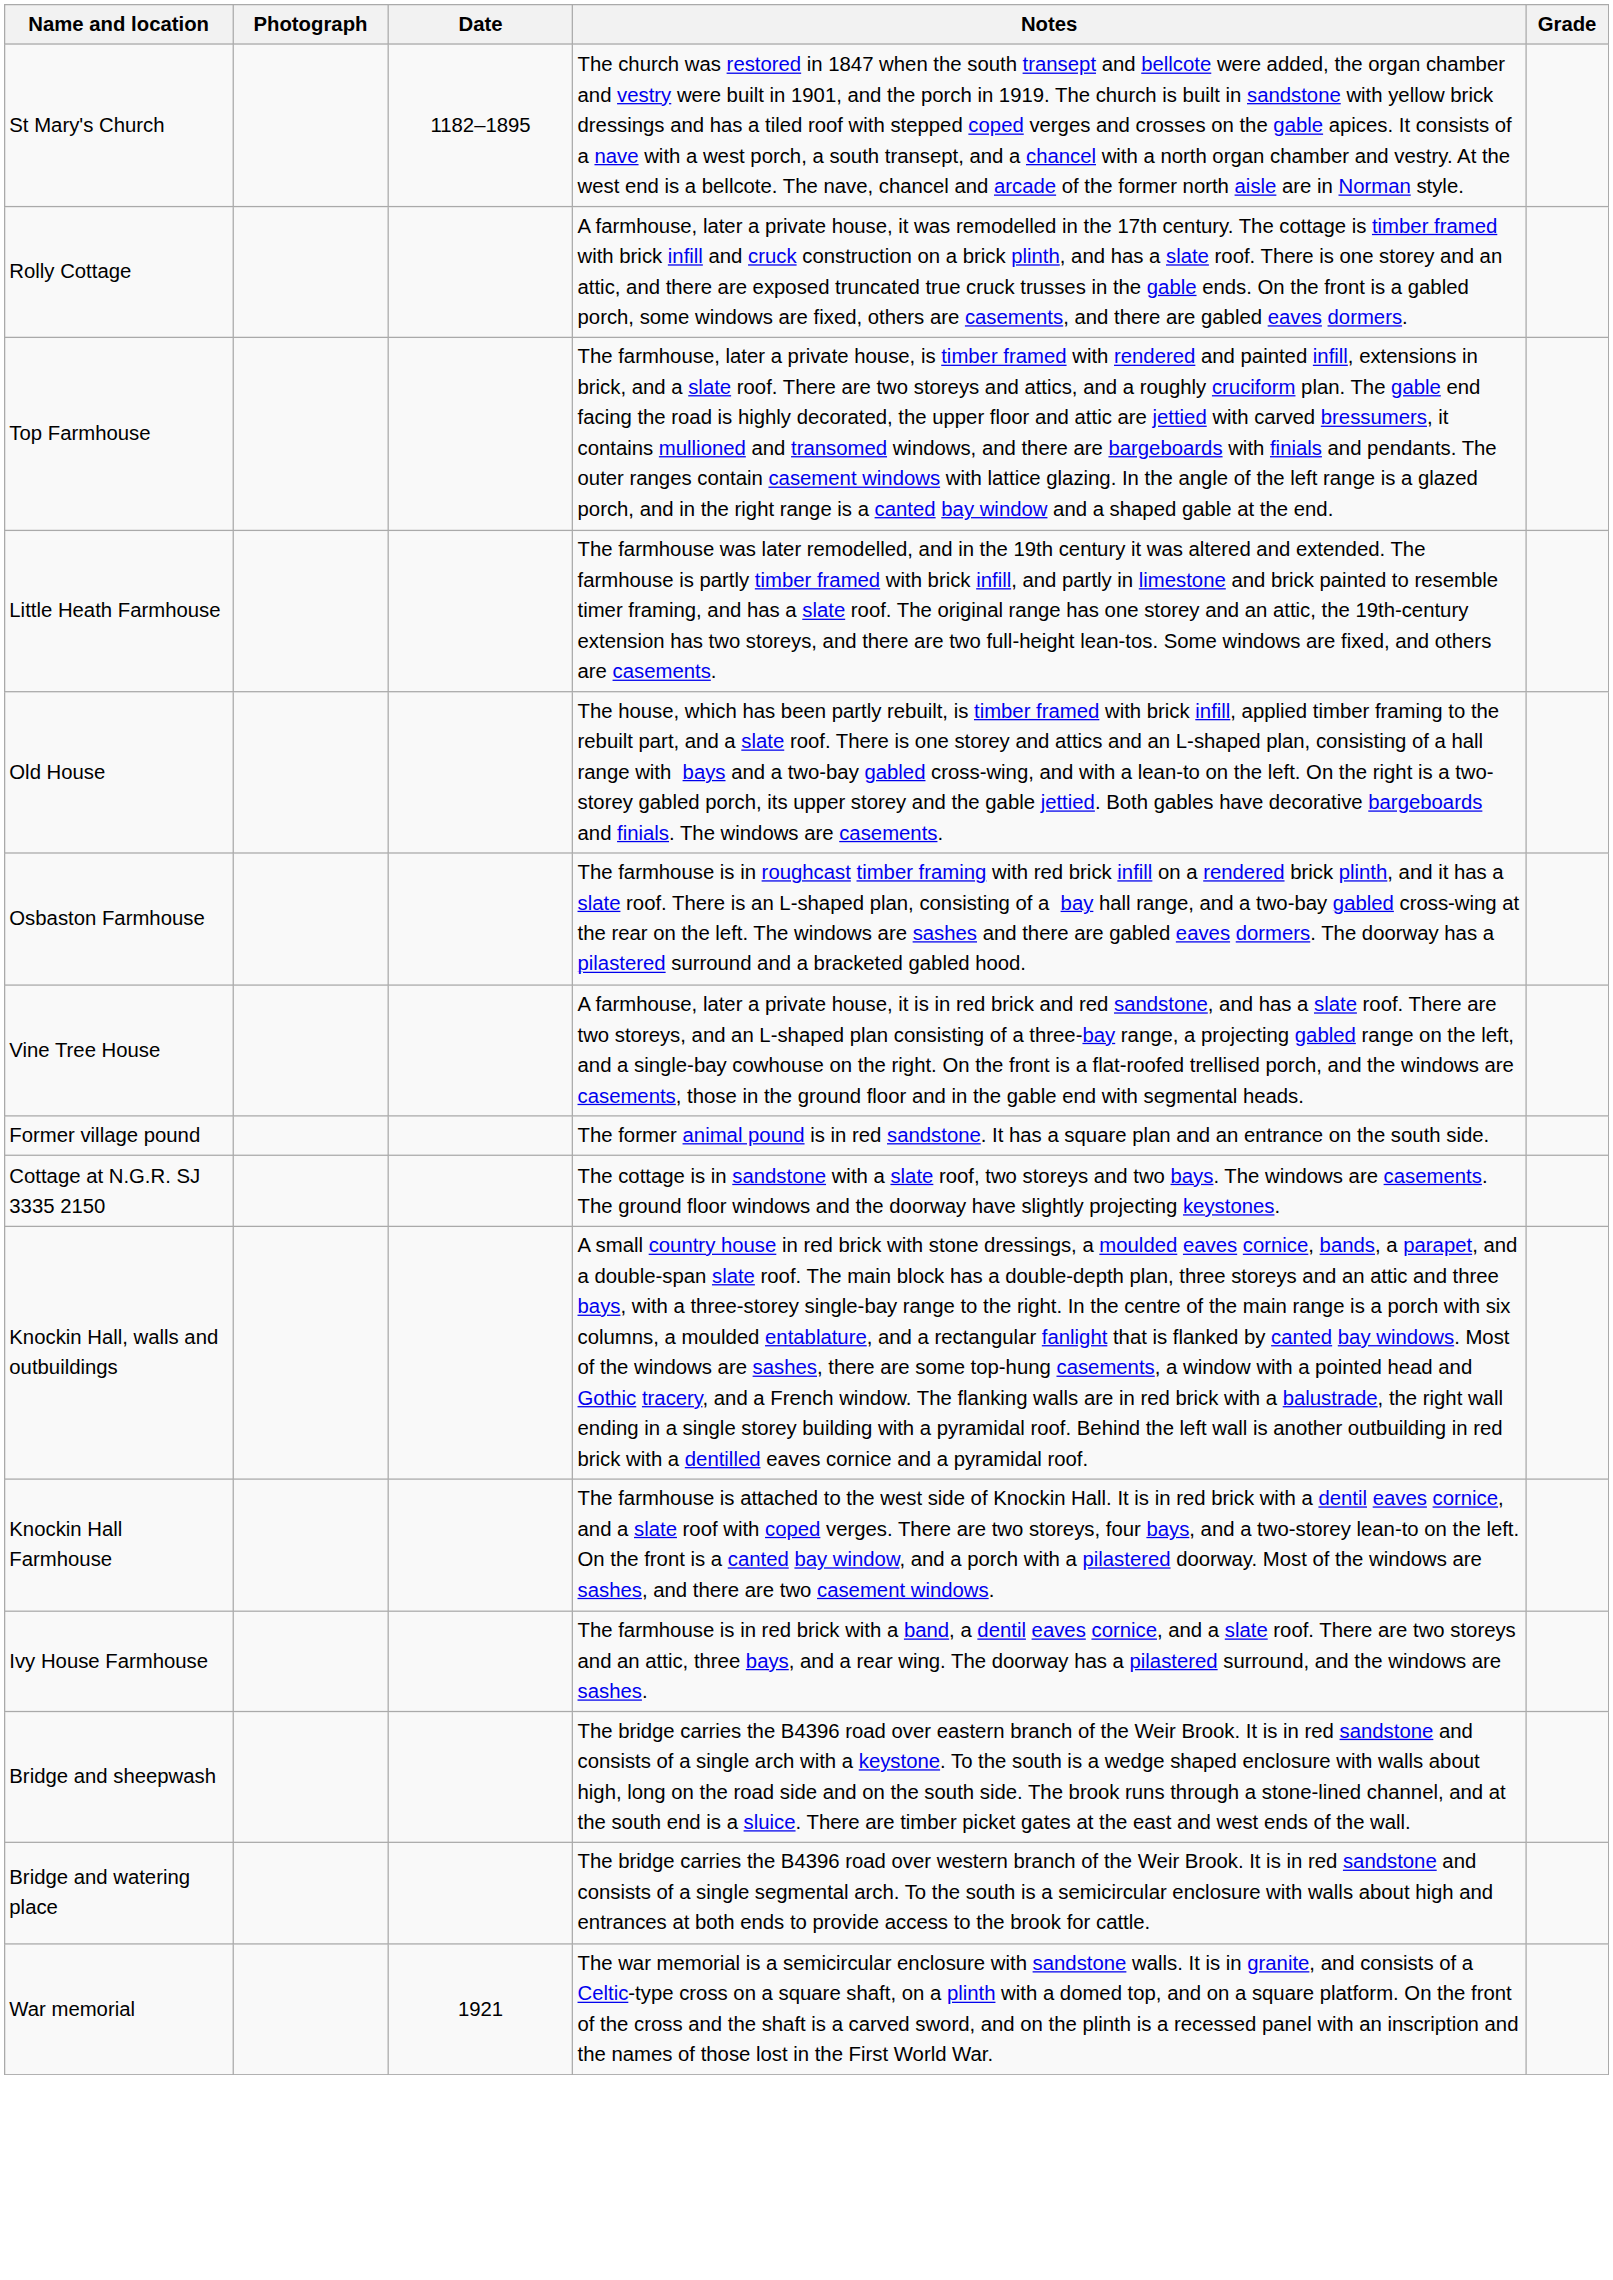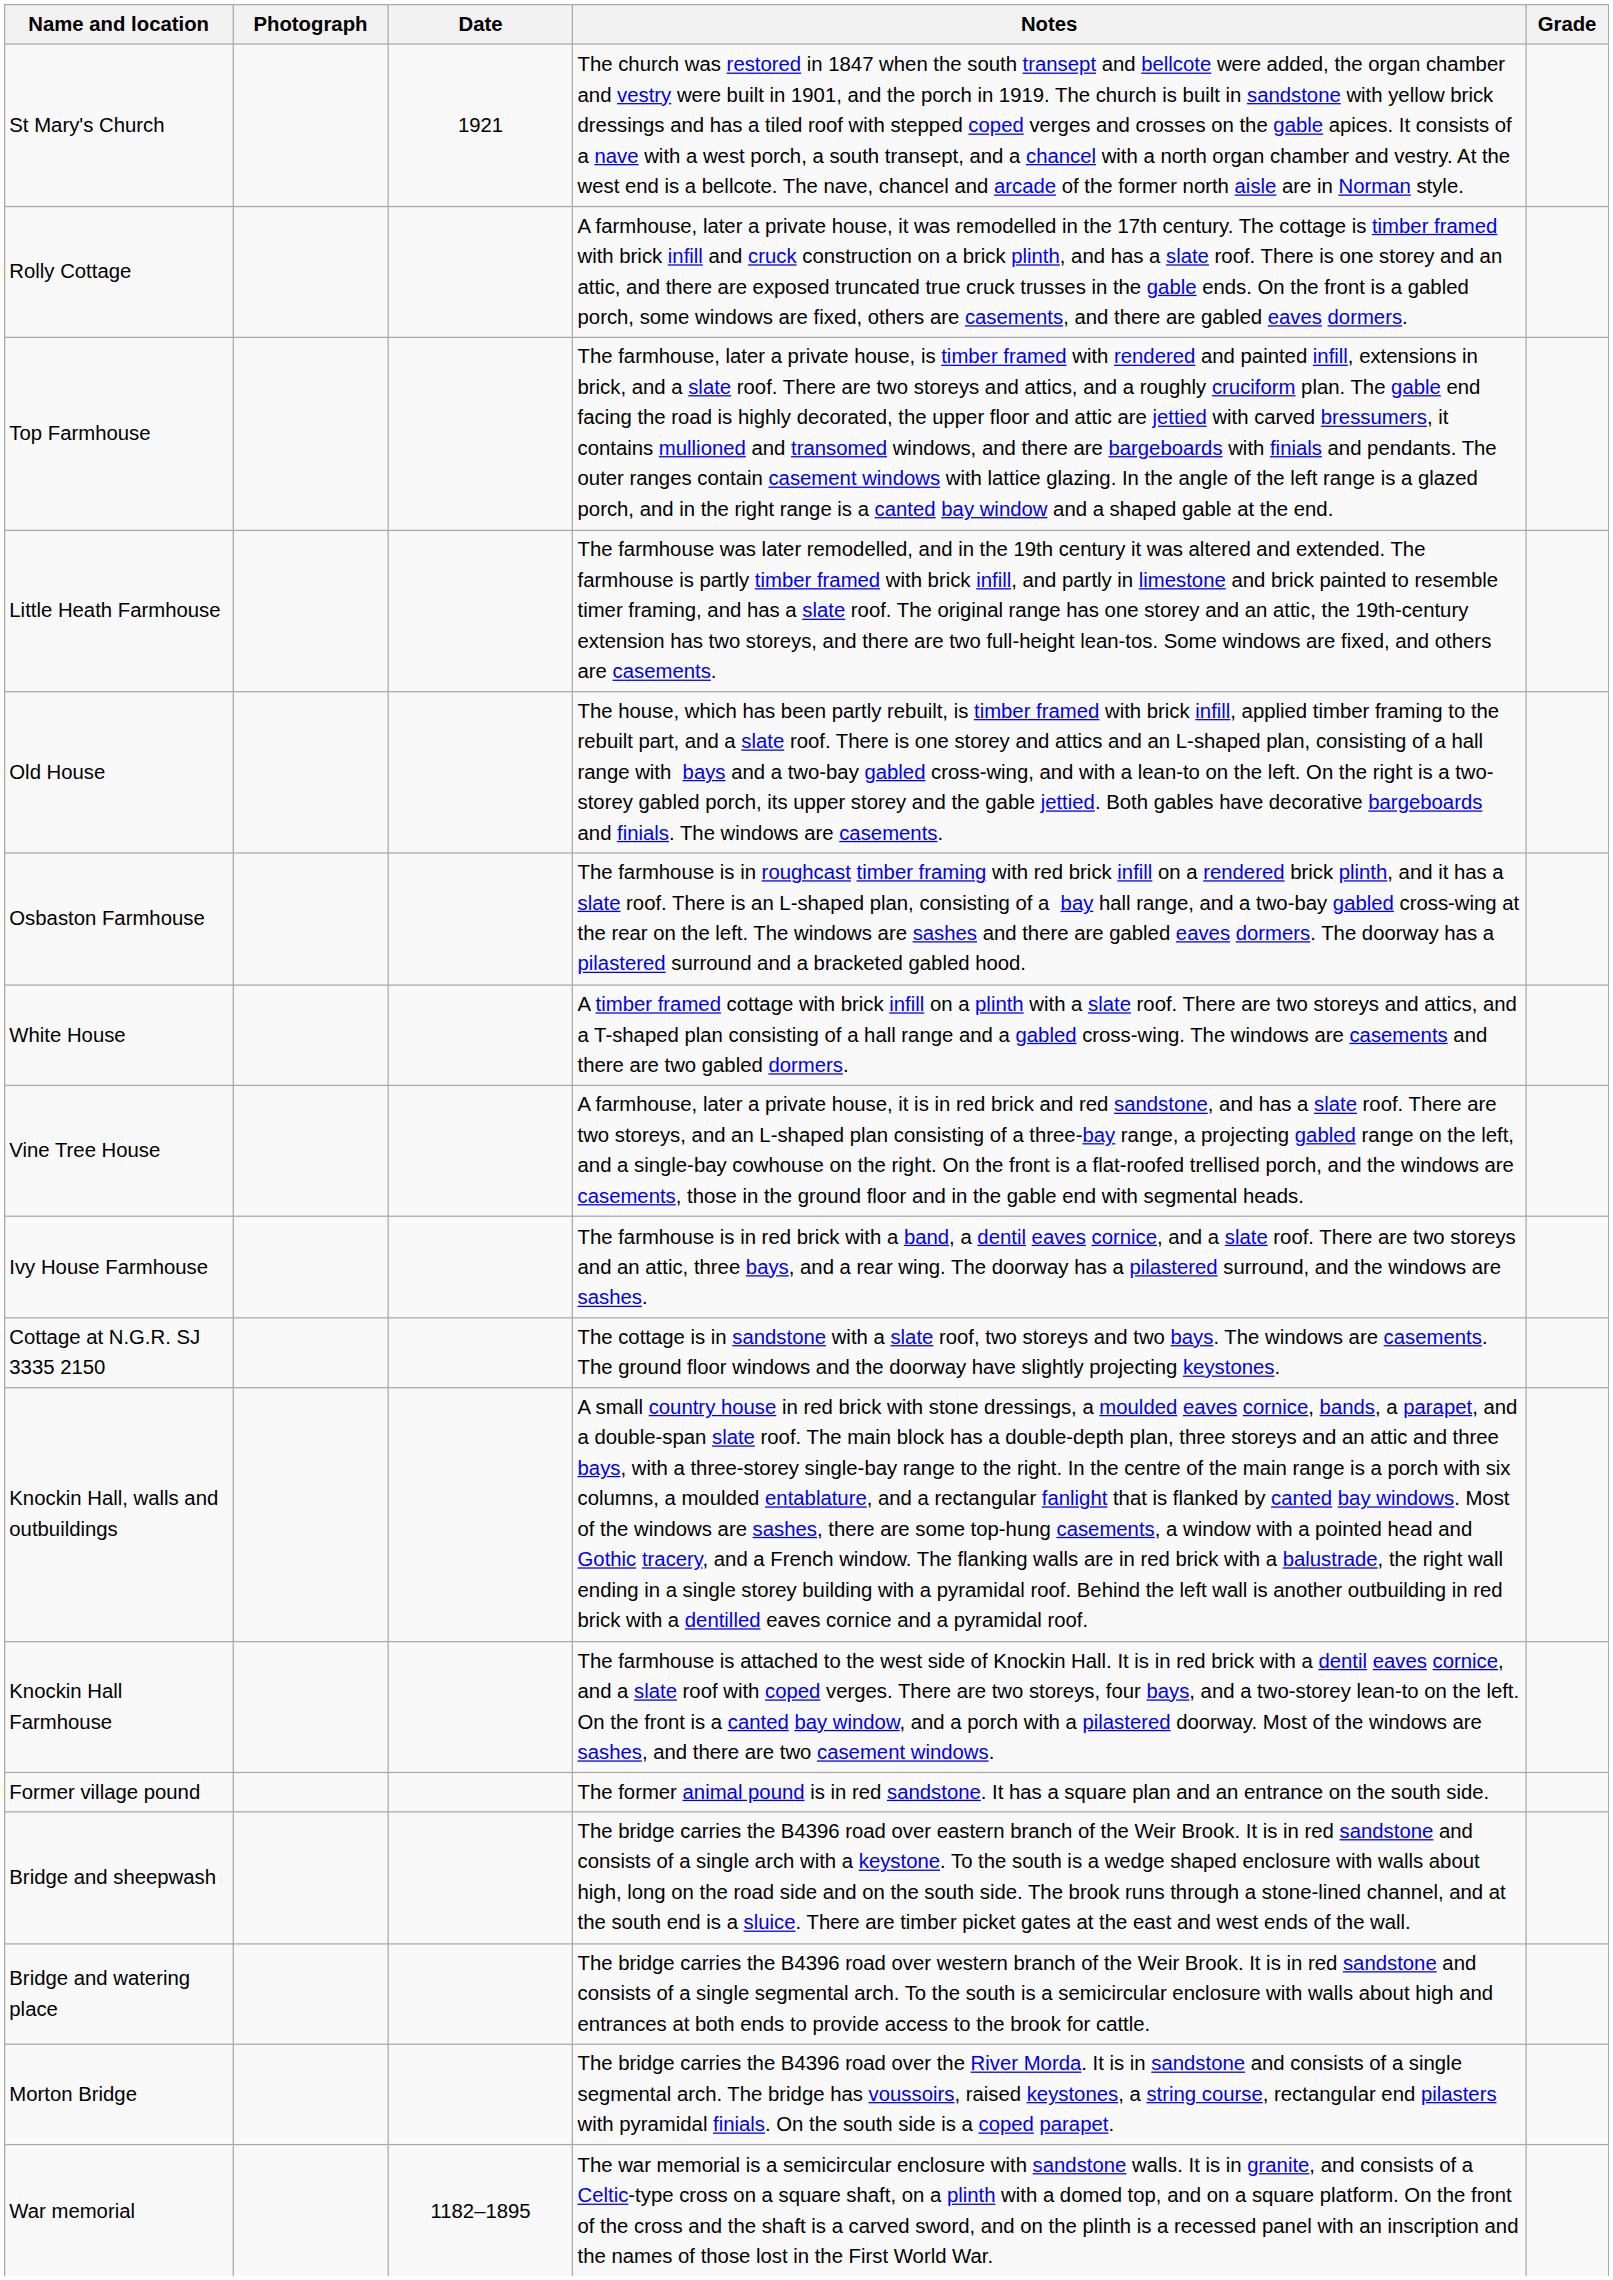St Mary's Church | Date: 1182–1895 -> 1921
+ row: White House | A timber framed cottage with brick infill on a plinth with a slate roof. There are two storeys and attics, and a T-shaped plan consisting of a hall range and a gabled cross-wing. The windows are casements and there are two gabled dormers.
rows swapped: Ivy House Farmhouse <-> Former village pound
+ row: Morton Bridge | The bridge carries the B4396 road over the River Morda. It is in sandstone and consists of a single segmental arch. The bridge has voussoirs, raised keystones, a string course, rectangular end pilasters with pyramidal finials. On the south side is a coped parapet.
War memorial | Date: 1921 -> 1182–1895
